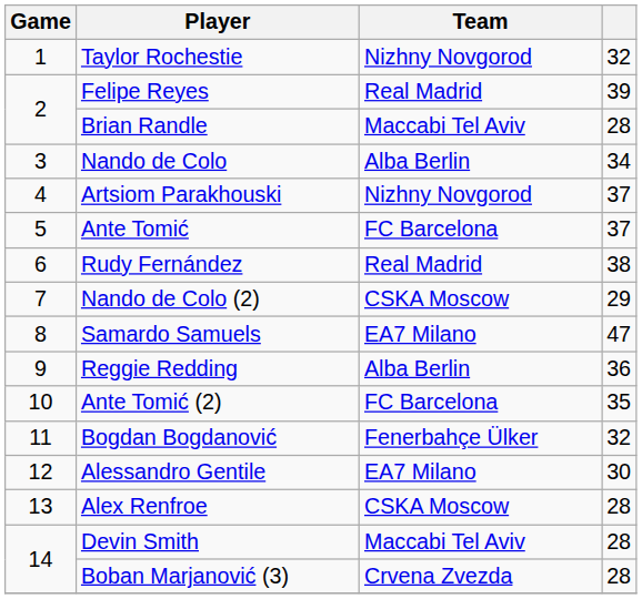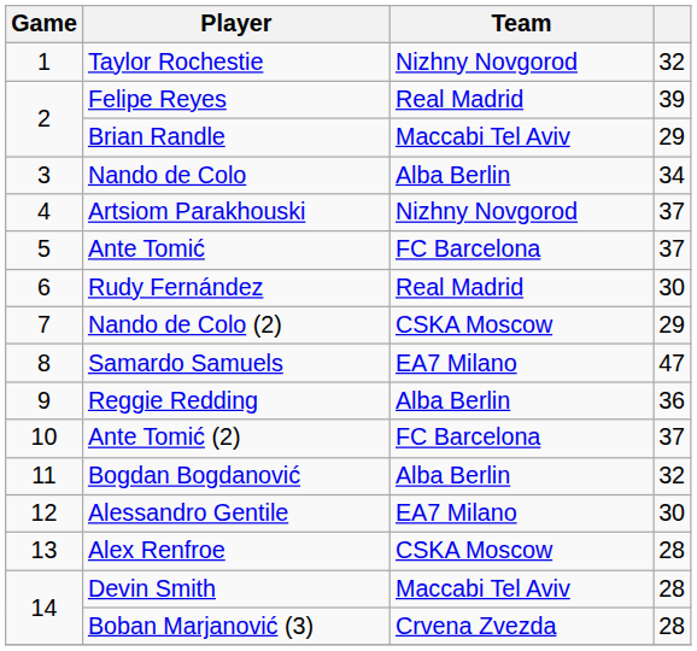Brian Randle | column 4: 28 -> 29
Rudy Fernández | column 4: 38 -> 30
Ante Tomić (2) | column 4: 35 -> 37
Bogdan Bogdanović | Team: Fenerbahçe Ülker -> Alba Berlin
